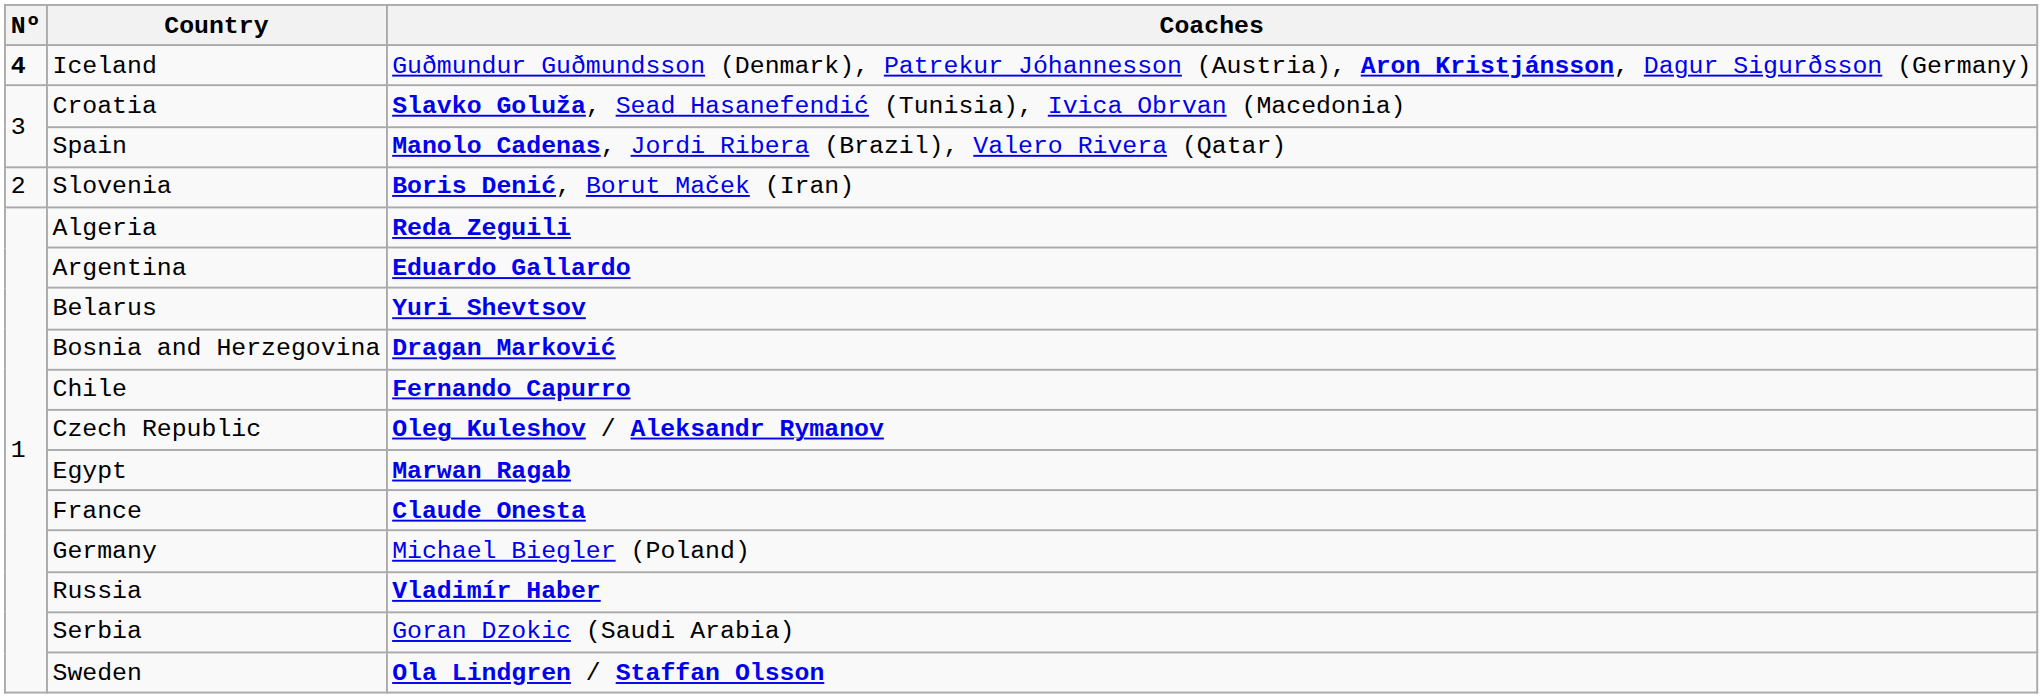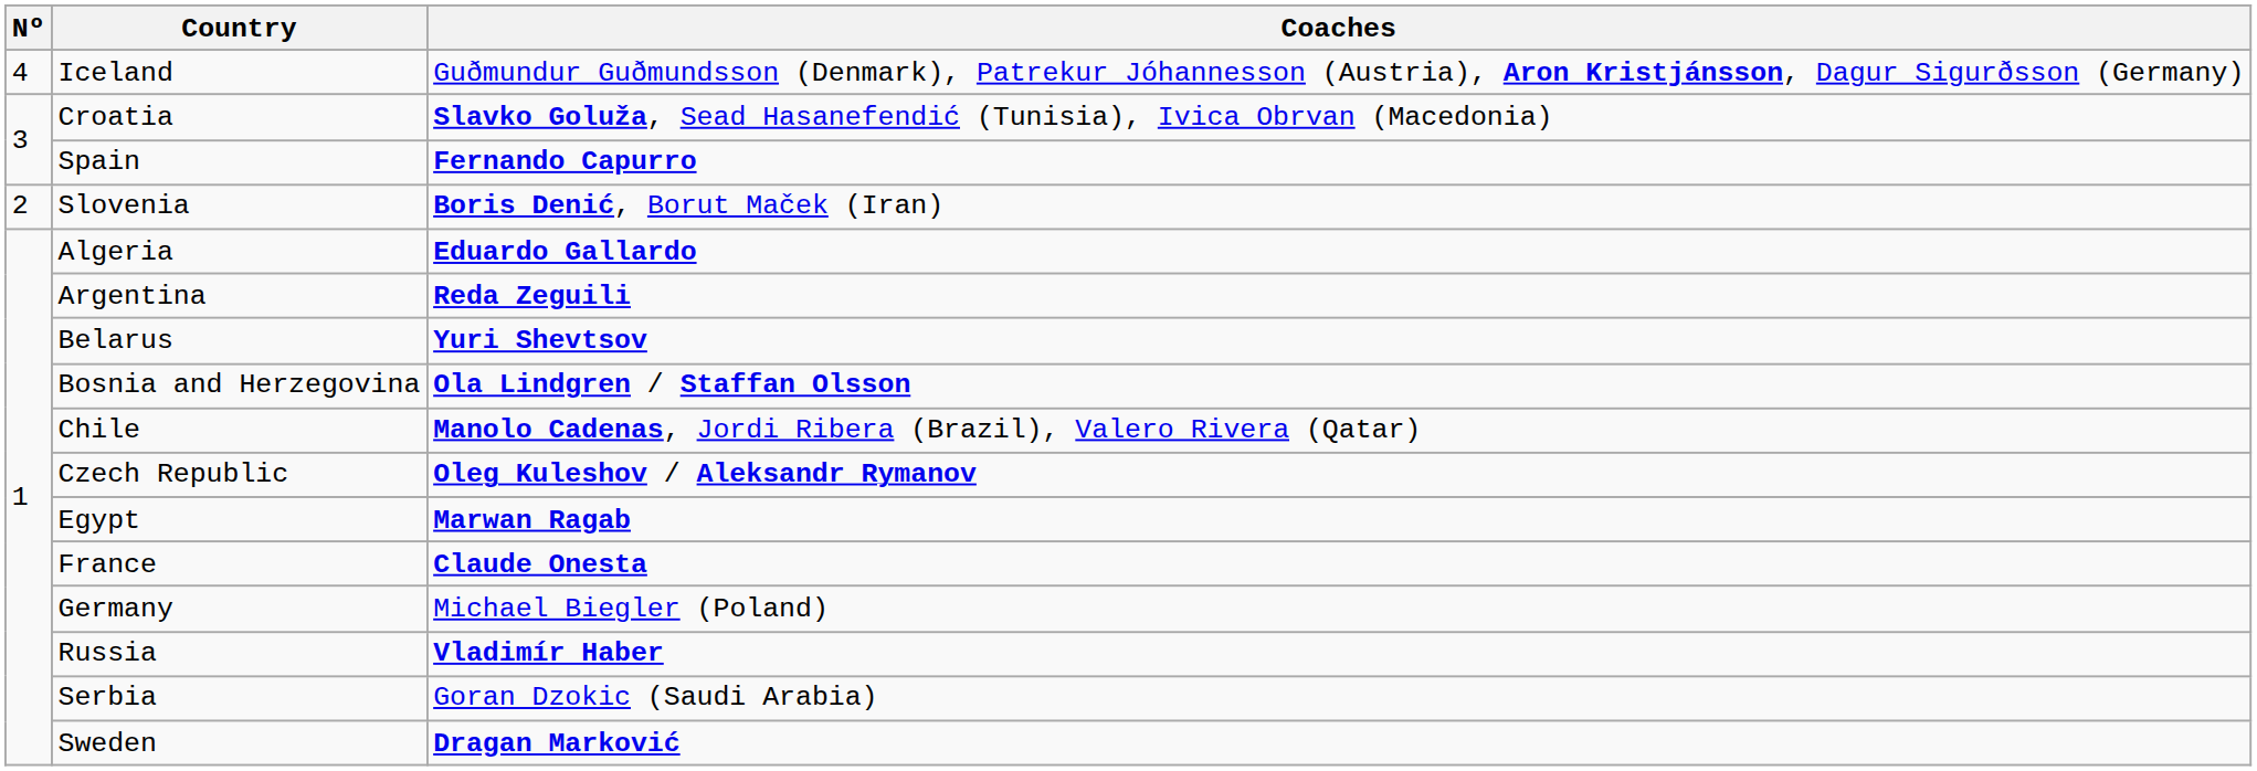Iceland | Nº: bold -> normal
Spain | Coaches: Manolo Cadenas, Jordi Ribera (Brazil), Valero Rivera (Qatar) -> Fernando Capurro
Algeria | Coaches: Reda Zeguili -> Eduardo Gallardo
Argentina | Coaches: Eduardo Gallardo -> Reda Zeguili
Bosnia and Herzegovina | Coaches: Dragan Marković -> Ola Lindgren / Staffan Olsson
Chile | Coaches: Fernando Capurro -> Manolo Cadenas, Jordi Ribera (Brazil), Valero Rivera (Qatar)
Sweden | Coaches: Ola Lindgren / Staffan Olsson -> Dragan Marković
